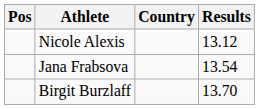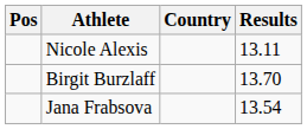Nicole Alexis | Results: 13.12 -> 13.11
rows swapped: Jana Frabsova <-> Birgit Burzlaff
